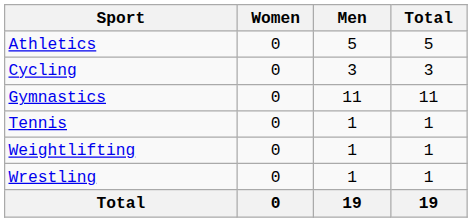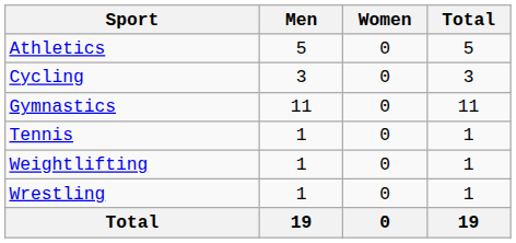columns swapped: Men <-> Women
